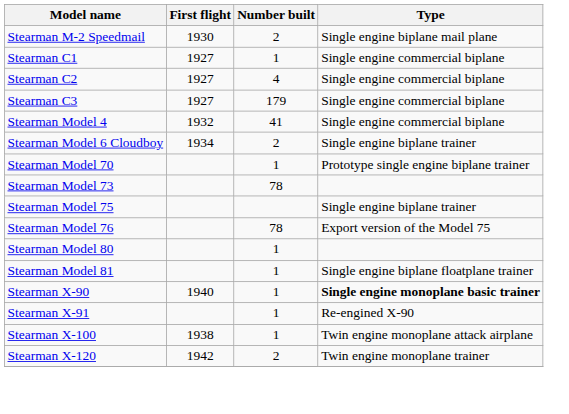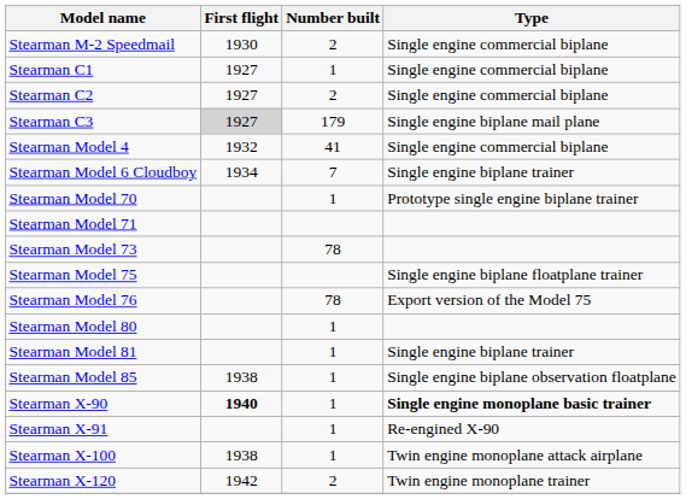Stearman M-2 Speedmail | Type: Single engine biplane mail plane -> Single engine commercial biplane
Stearman C2 | Number built: 4 -> 2
Stearman C3 | First flight: no background -> lightgrey background
Stearman C3 | Type: Single engine commercial biplane -> Single engine biplane mail plane
Stearman Model 6 Cloudboy | Number built: 2 -> 7
+ row: Stearman Model 71
Stearman Model 75 | Type: Single engine biplane trainer -> Single engine biplane floatplane trainer
Stearman Model 81 | Type: Single engine biplane floatplane trainer -> Single engine biplane trainer
+ row: Stearman Model 85 | 1938 | 1 | Single engine biplane observation floatplane
Stearman X-90 | First flight: normal -> bold
